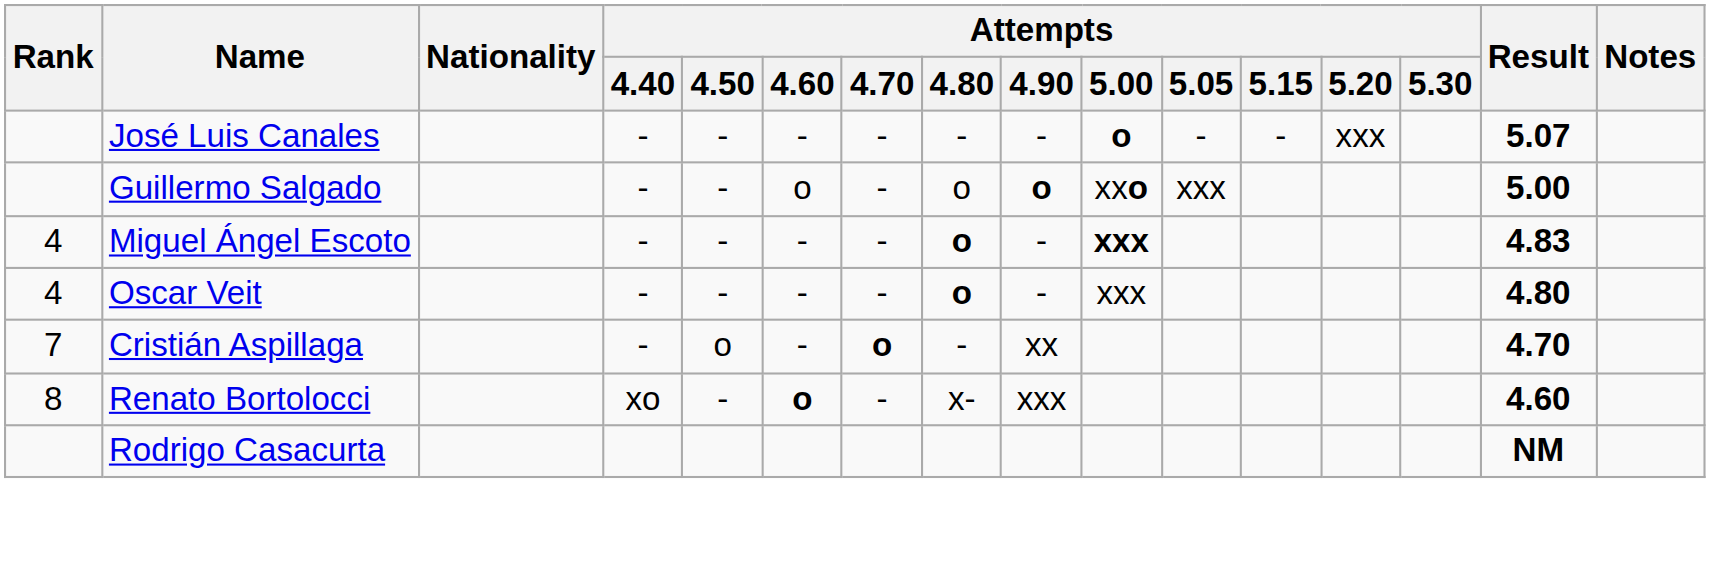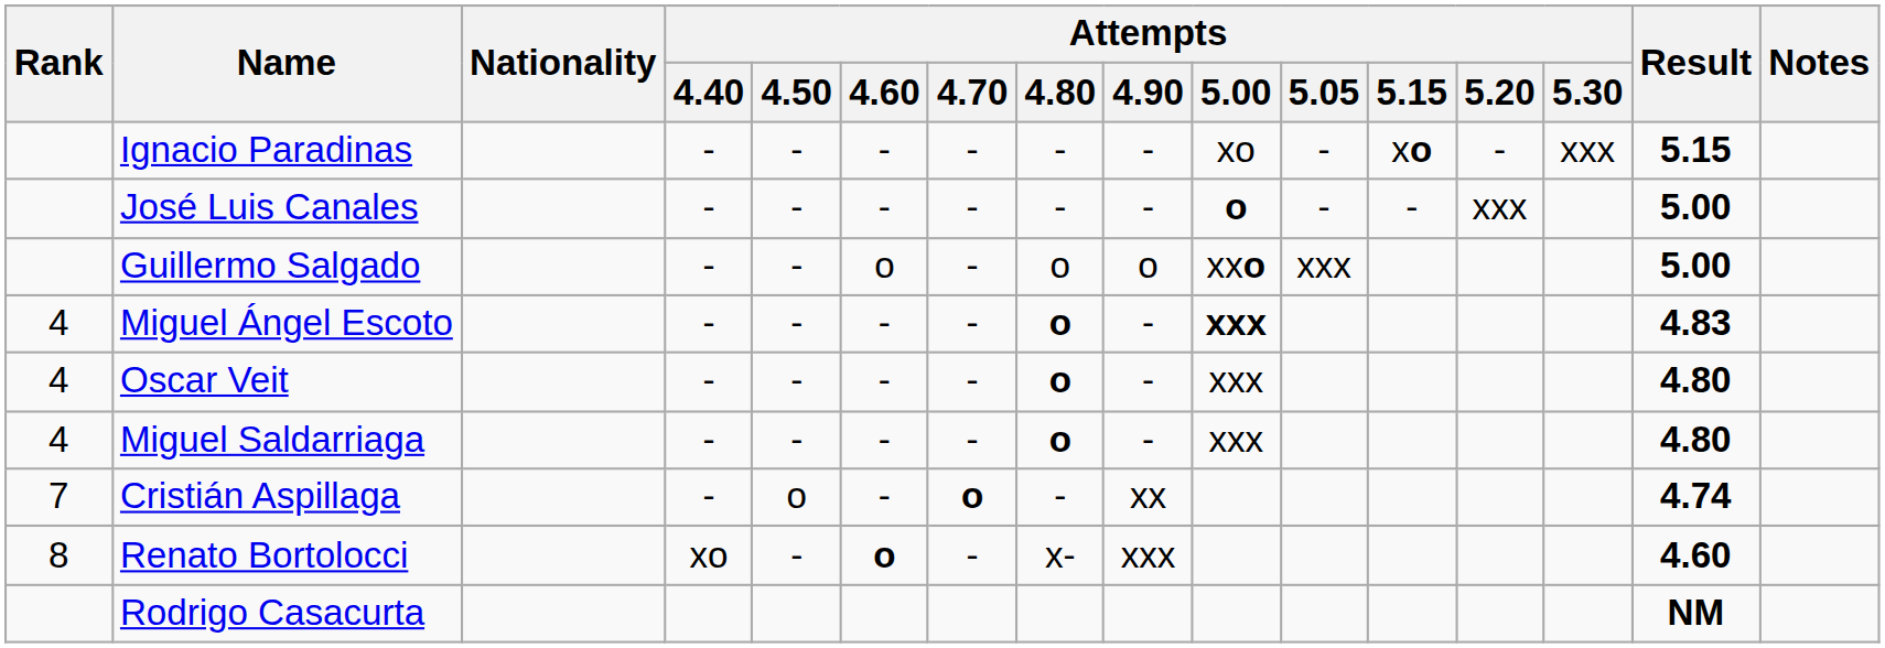+ row: Ignacio Paradinas | - | - | - | - | - | - | xo | - | xo | - | xxx | 5.15
José Luis Canales | Result: 5.07 -> 5.00
Guillermo Salgado | Attempts / 4.90: bold -> normal
+ row: 4 | Miguel Saldarriaga | - | - | - | - | o | - | xxx | 4.80
Cristián Aspillaga | Result: 4.70 -> 4.74
